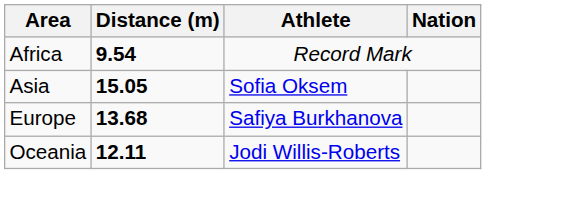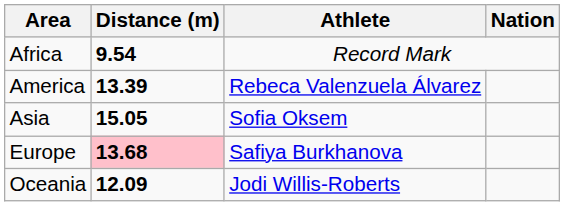+ row: America | 13.39 | Rebeca Valenzuela Álvarez
Europe | Distance (m): no background -> pink background
Oceania | Distance (m): 12.11 -> 12.09
